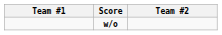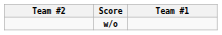columns swapped: Team #1 <-> Team #2
